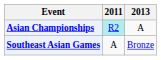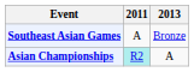rows swapped: Southeast Asian Games <-> Asian Championships
